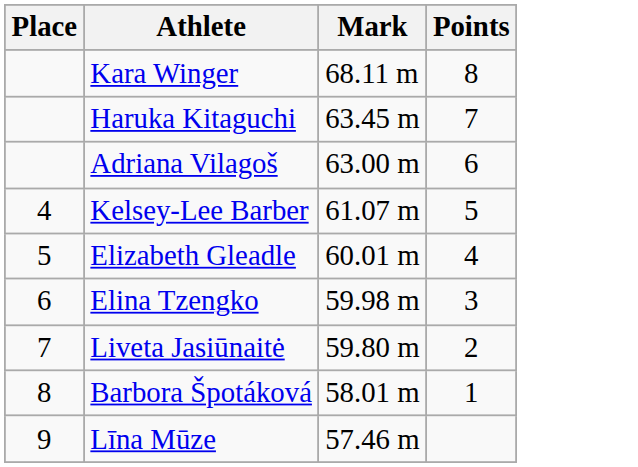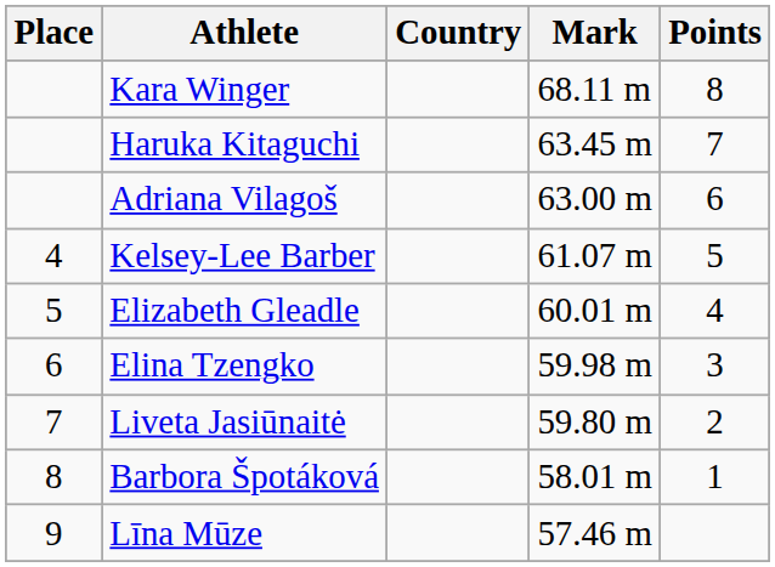+ column: Country
